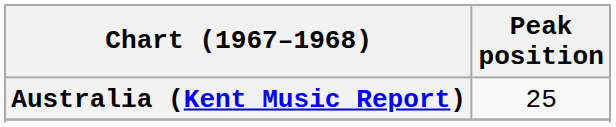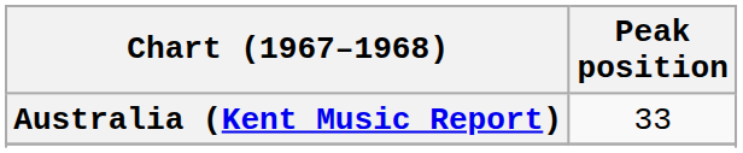Australia (Kent Music Report) | Peak position: 25 -> 33
